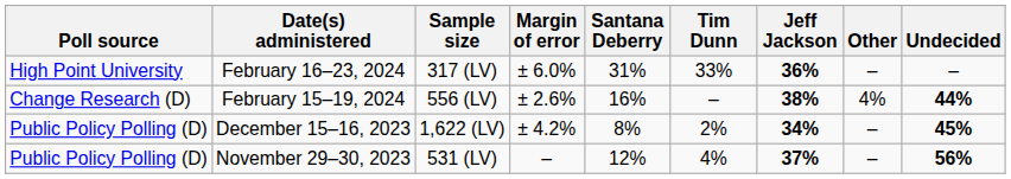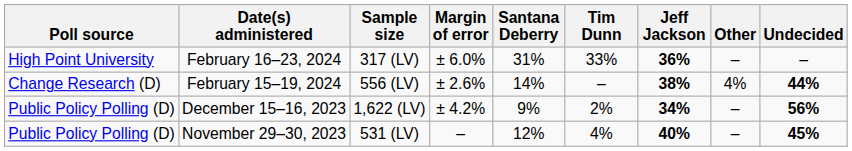February 15–19, 2024 | Santana Deberry: 16% -> 14%
December 15–16, 2023 | Santana Deberry: 8% -> 9%
December 15–16, 2023 | Undecided: 45% -> 56%
November 29–30, 2023 | Jeff Jackson: 37% -> 40%
November 29–30, 2023 | Undecided: 56% -> 45%
